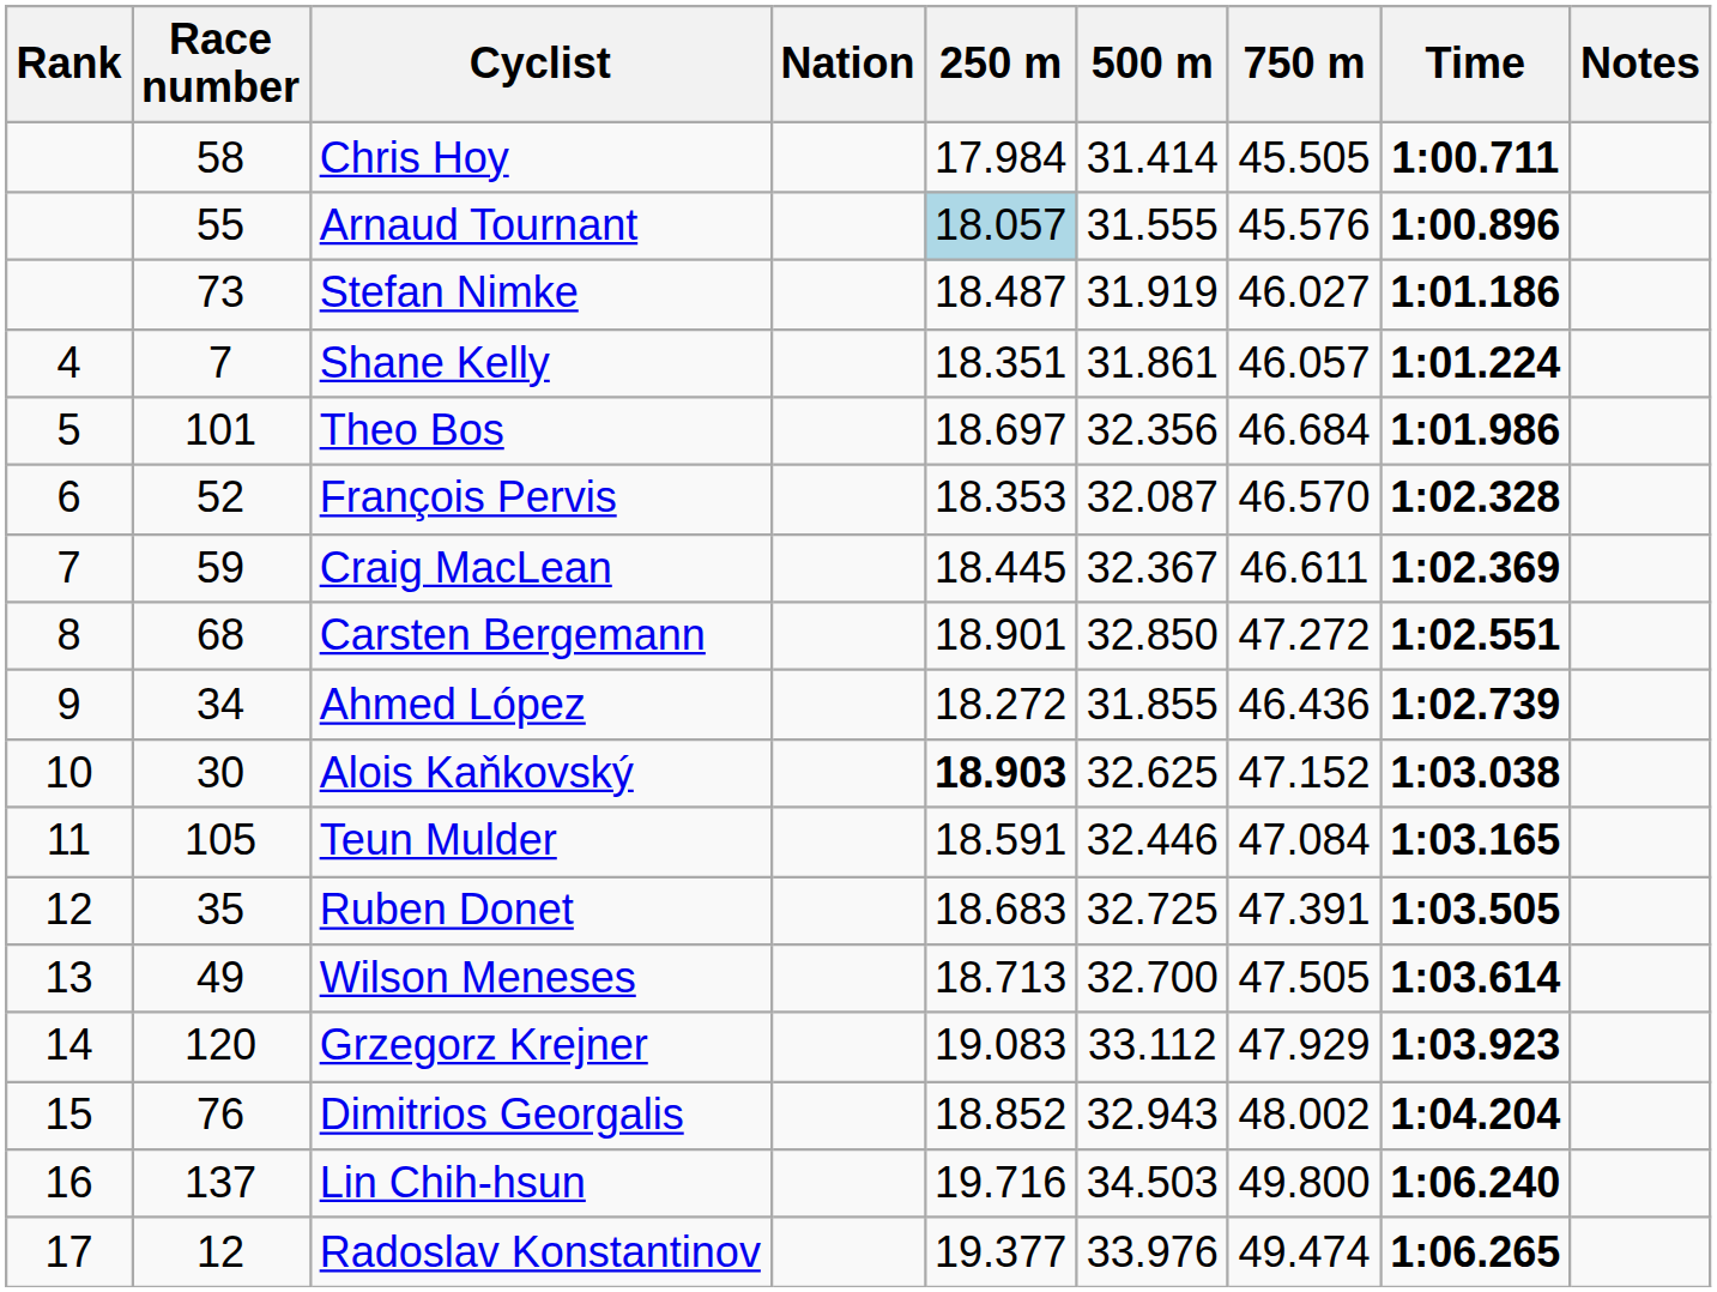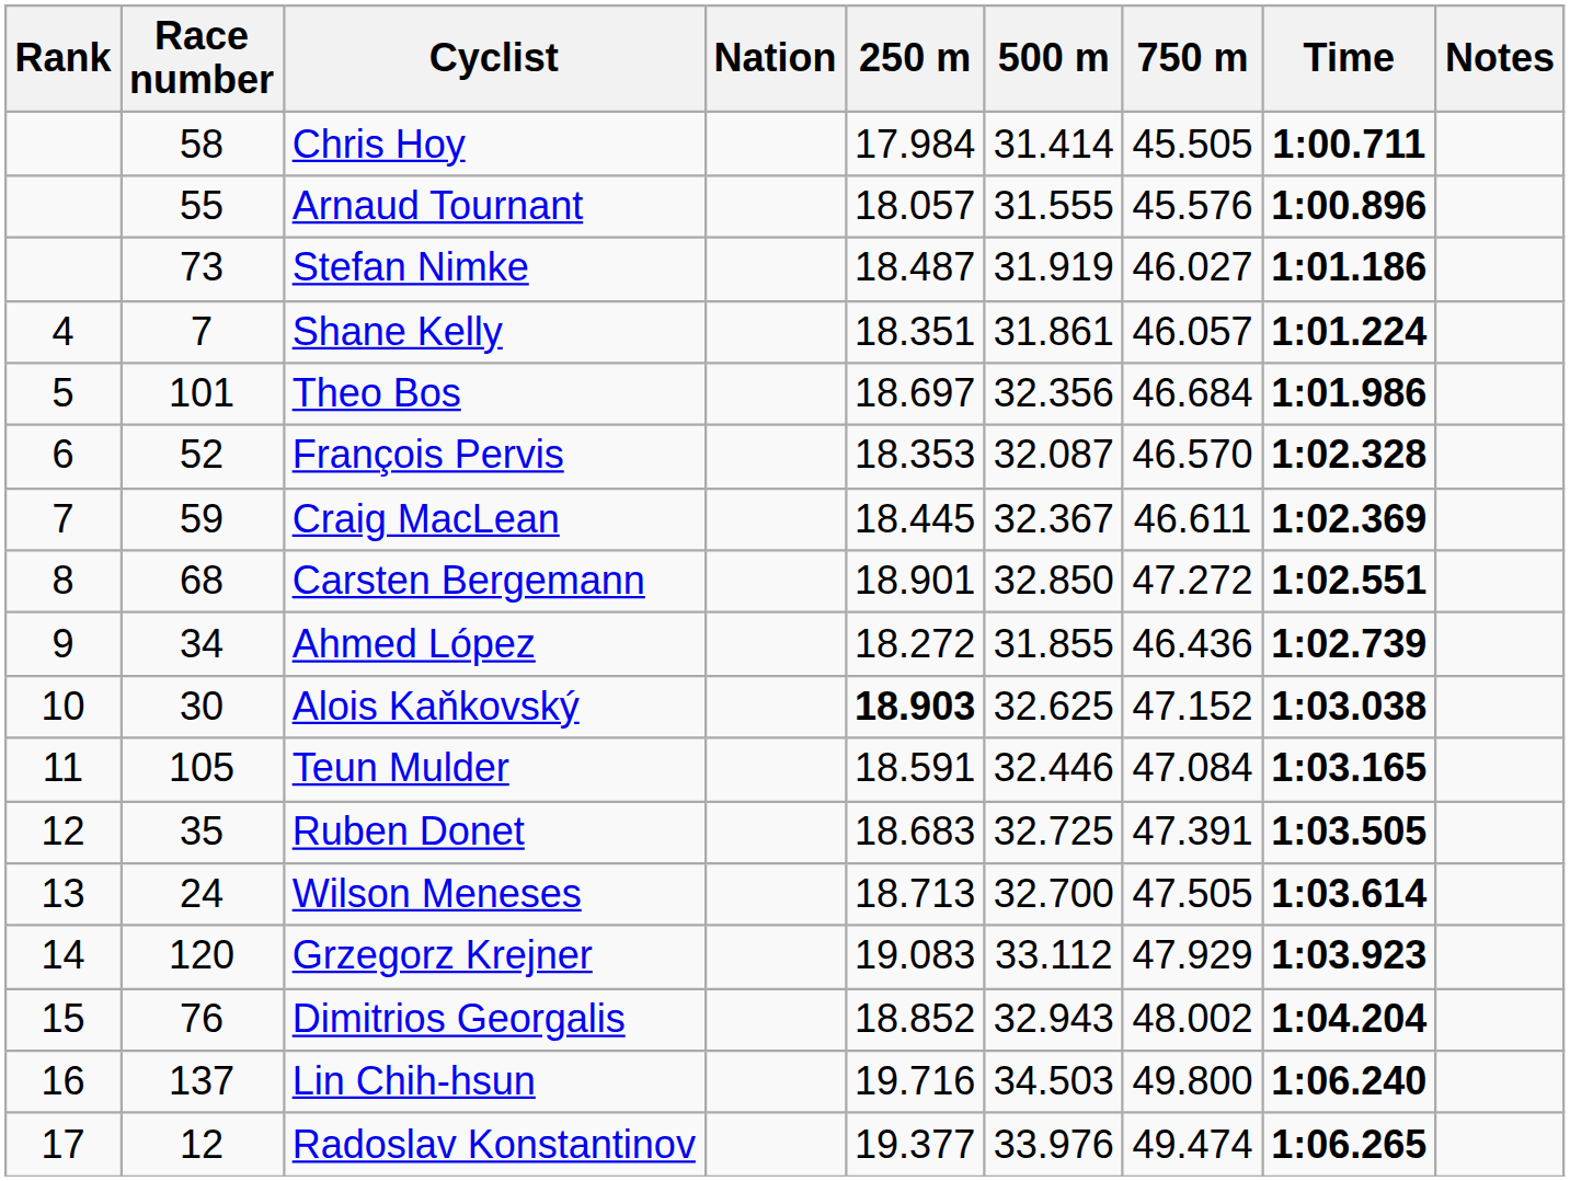Arnaud Tournant | 250 m: lightblue background -> no background
Wilson Meneses | Race number: 49 -> 24
